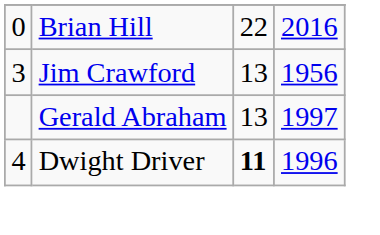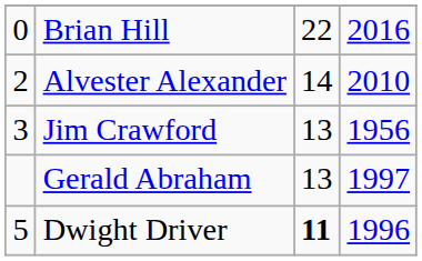+ row: 2 | Alvester Alexander | 14 | 2010
Dwight Driver | column 1: 4 -> 5
